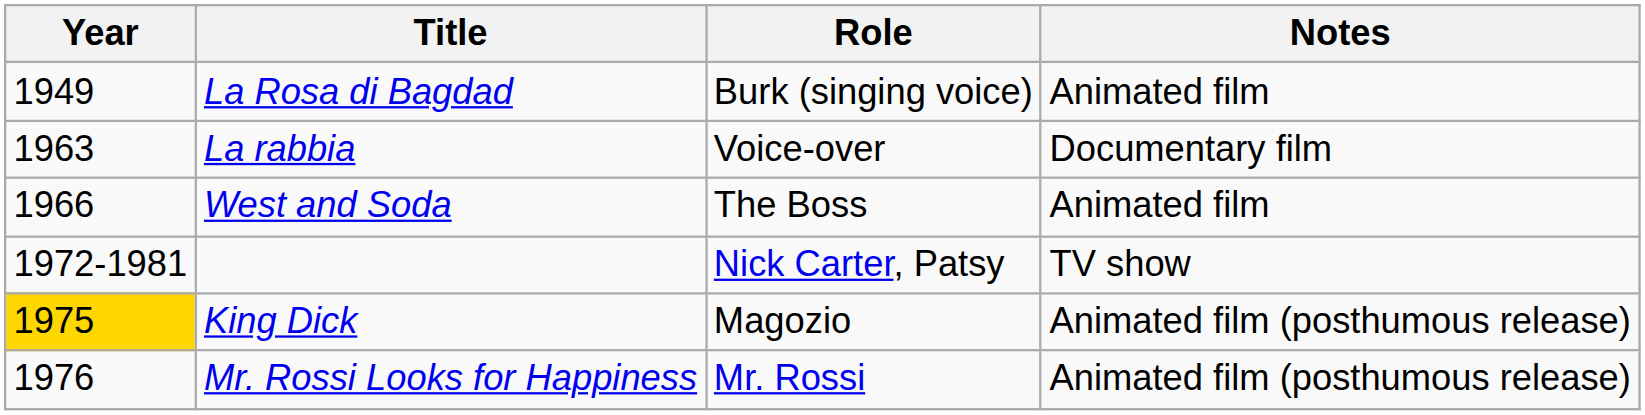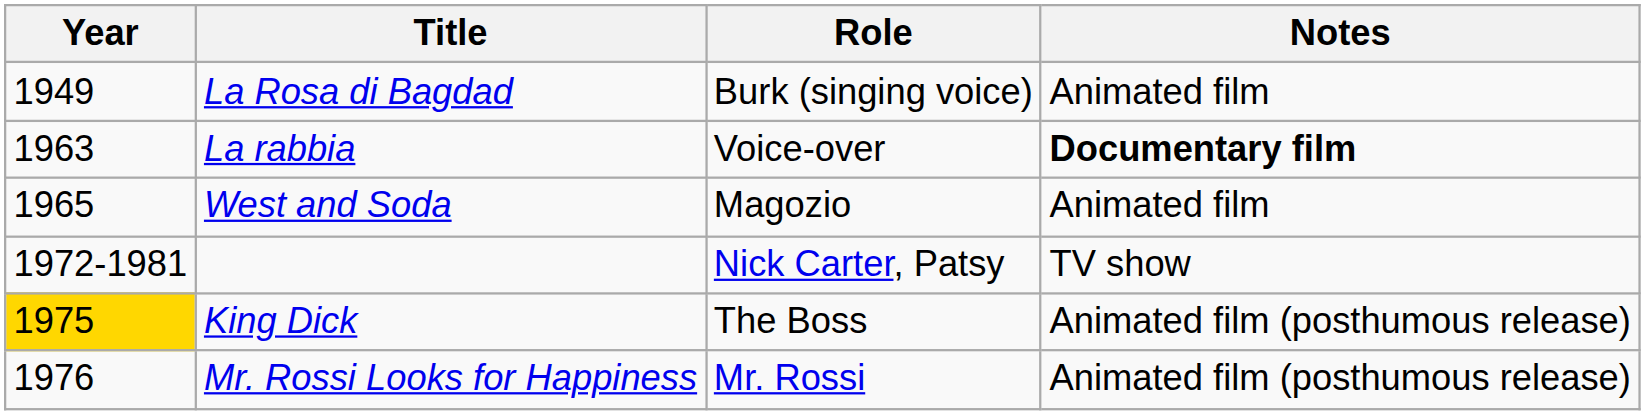La rabbia | Notes: normal -> bold
West and Soda | Year: 1966 -> 1965
West and Soda | Role: The Boss -> Magozio
King Dick | Role: Magozio -> The Boss
